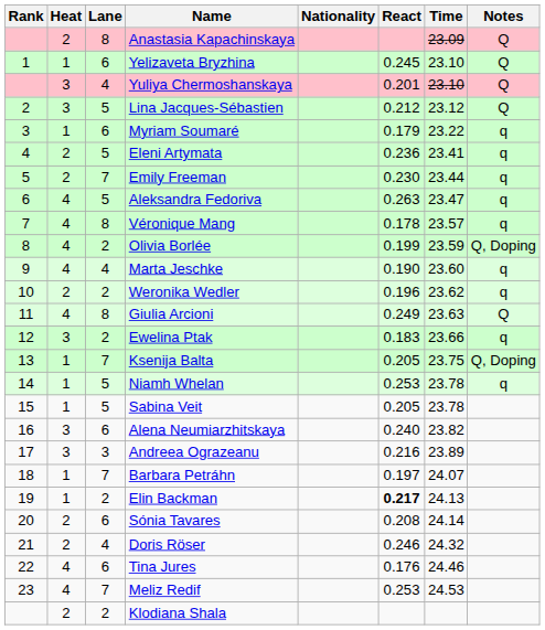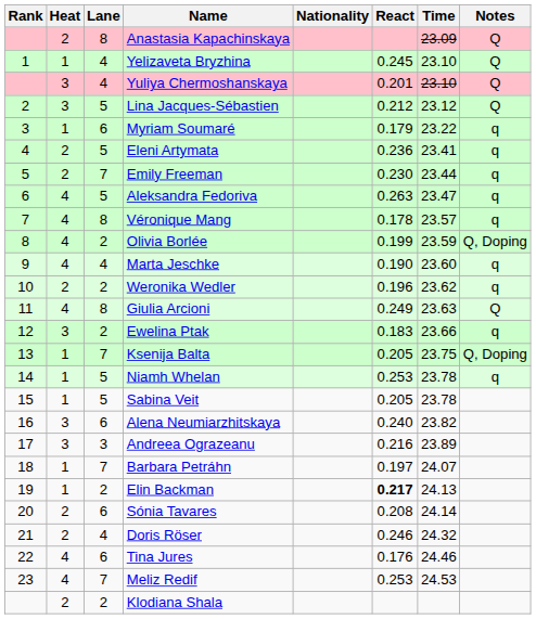Yelizaveta Bryzhina | Lane: 6 -> 4
